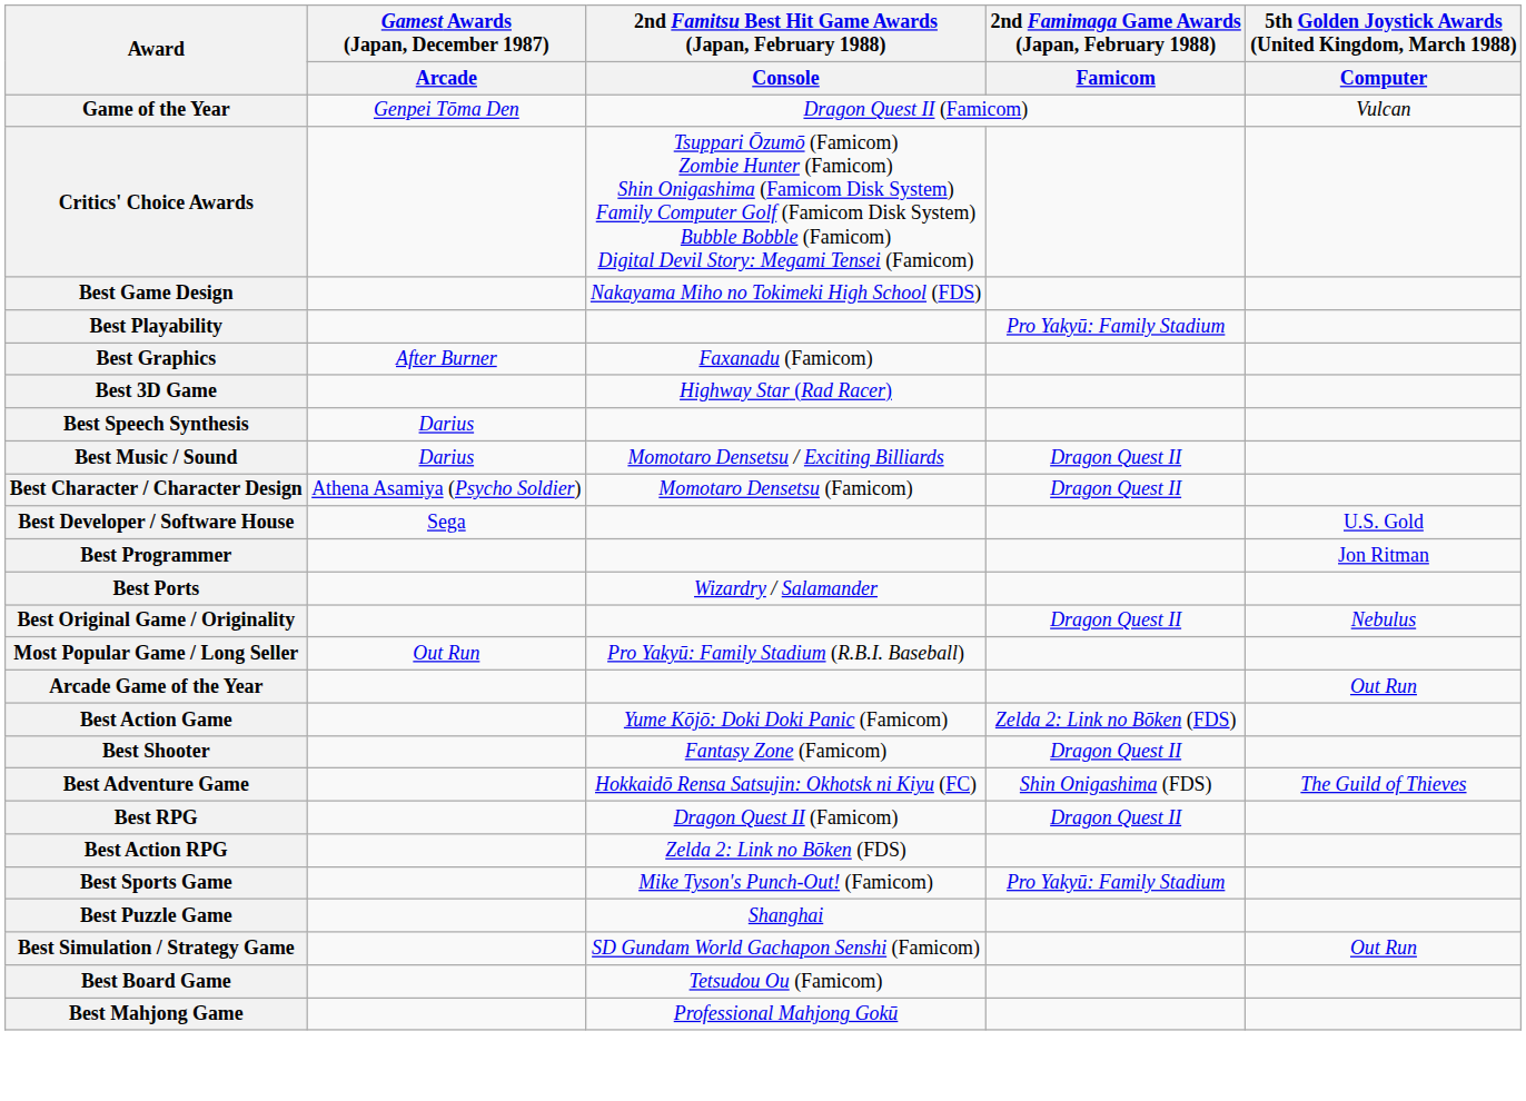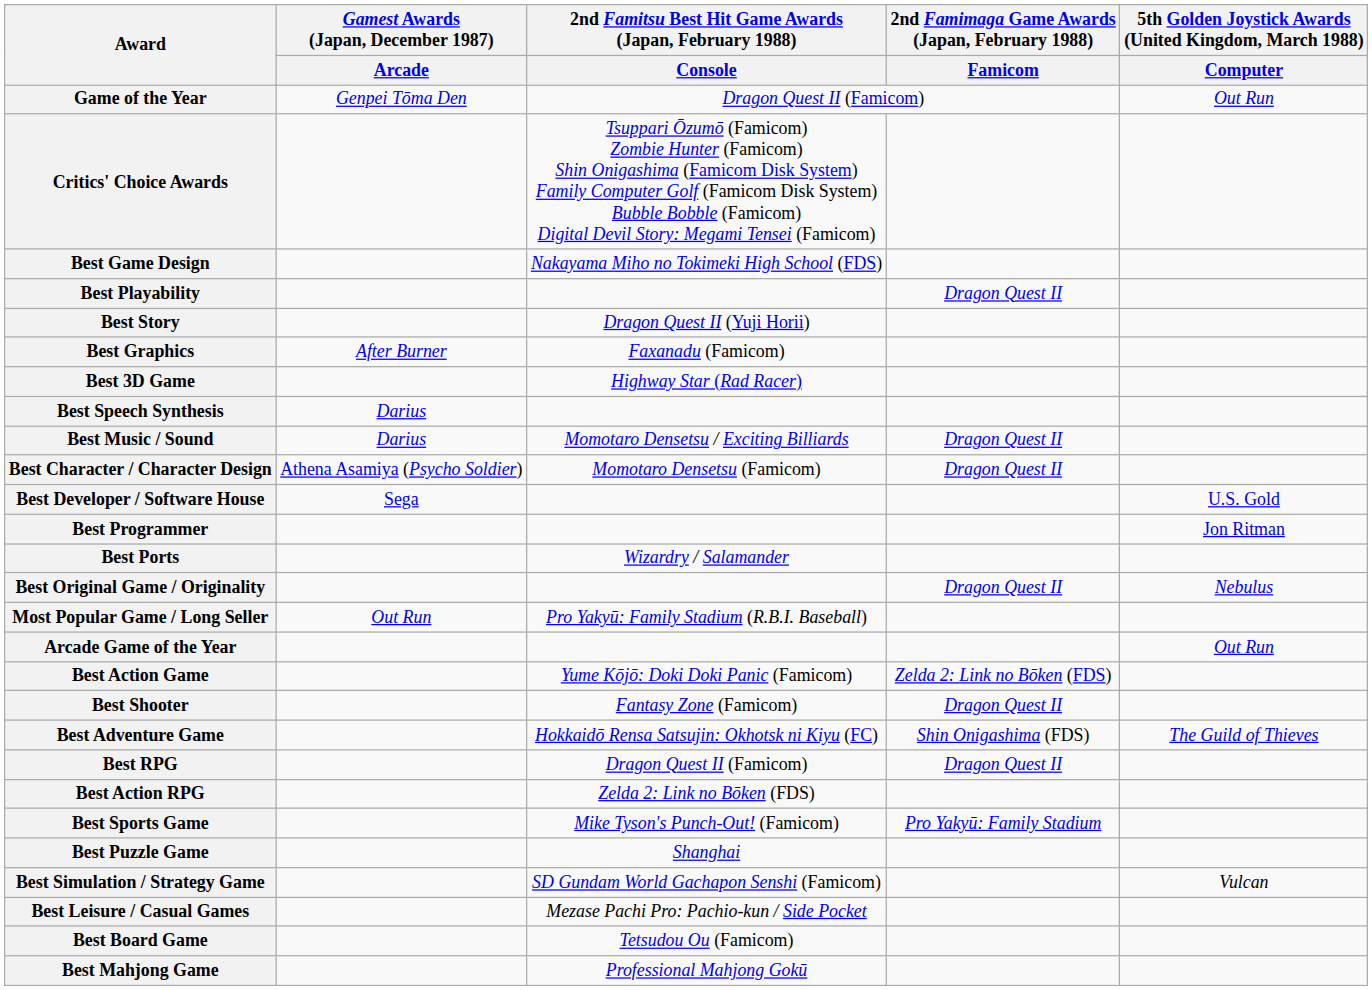Game of the Year | column 5: Vulcan -> Out Run
Best Playability | 2nd Famimaga Game Awards (Japan, February 1988) / Famicom: Pro Yakyū: Family Stadium -> Dragon Quest II
+ row: Best Story | Dragon Quest II (Yuji Horii)
Best Simulation / Strategy Game | column 5: Out Run -> Vulcan
+ row: Best Leisure / Casual Games | Mezase Pachi Pro: Pachio-kun / Side Pocket
